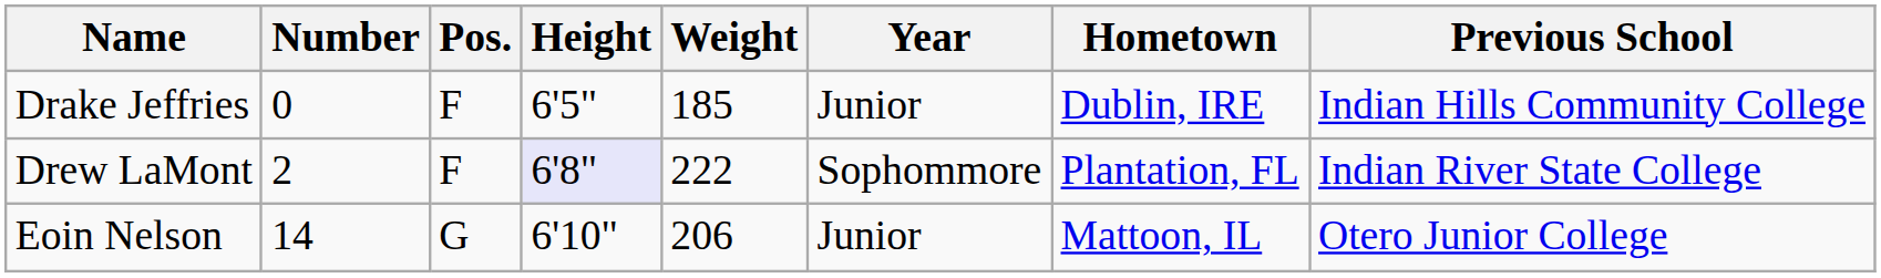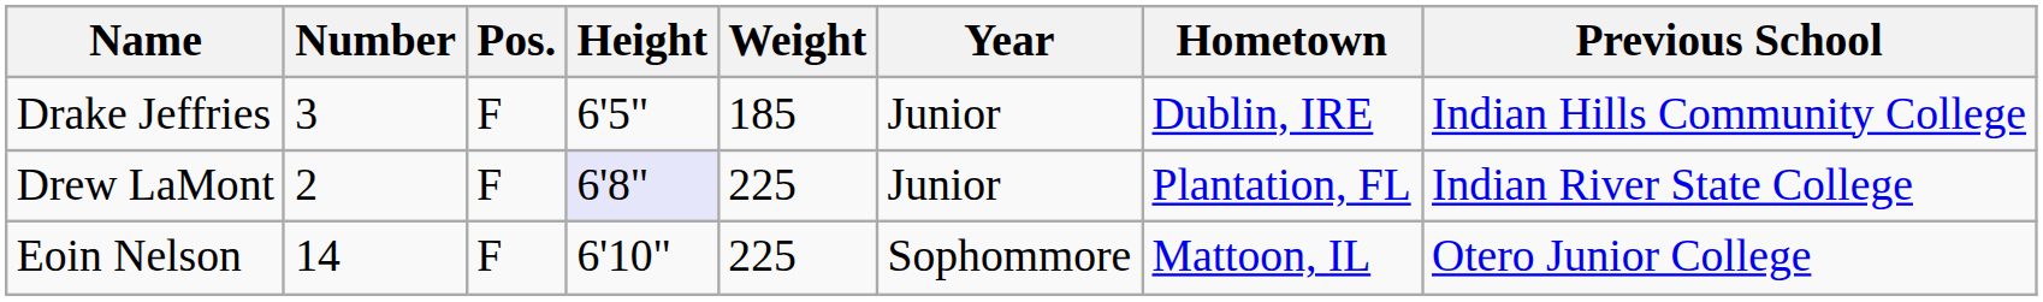Drake Jeffries | Number: 0 -> 3
Drew LaMont | Weight: 222 -> 225
Drew LaMont | Year: Sophommore -> Junior
Eoin Nelson | Pos.: G -> F
Eoin Nelson | Weight: 206 -> 225
Eoin Nelson | Year: Junior -> Sophommore
